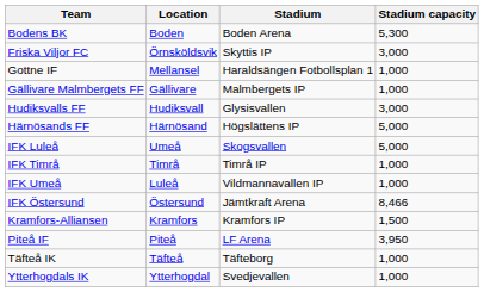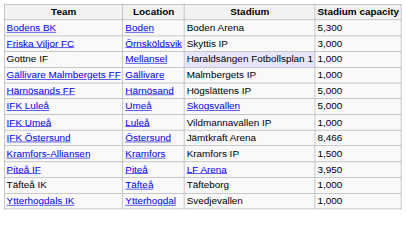Gottne IF | Stadium: no background -> lavender background
- row: Hudiksvalls FF | Hudiksvall | Glysisvallen | 3,000
- row: IFK Timrå | Timrå | Timrå IP | 1,000
